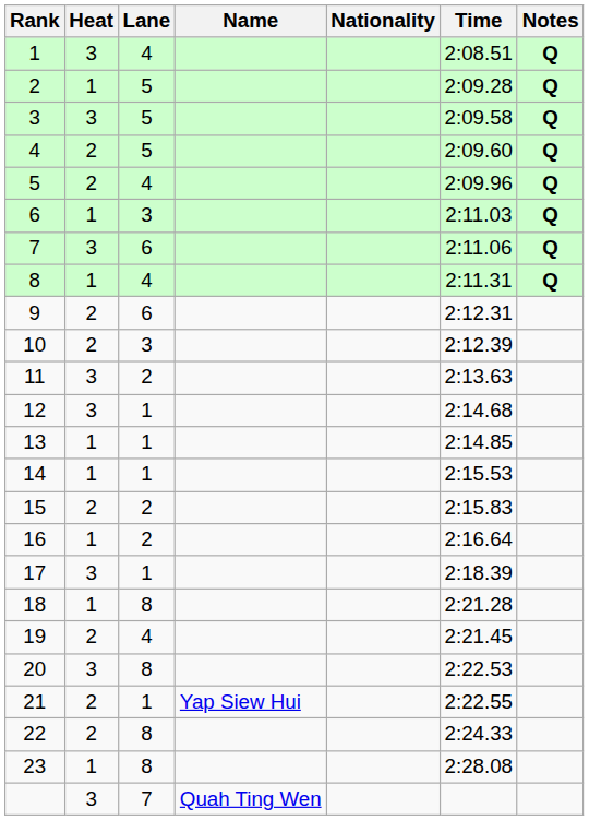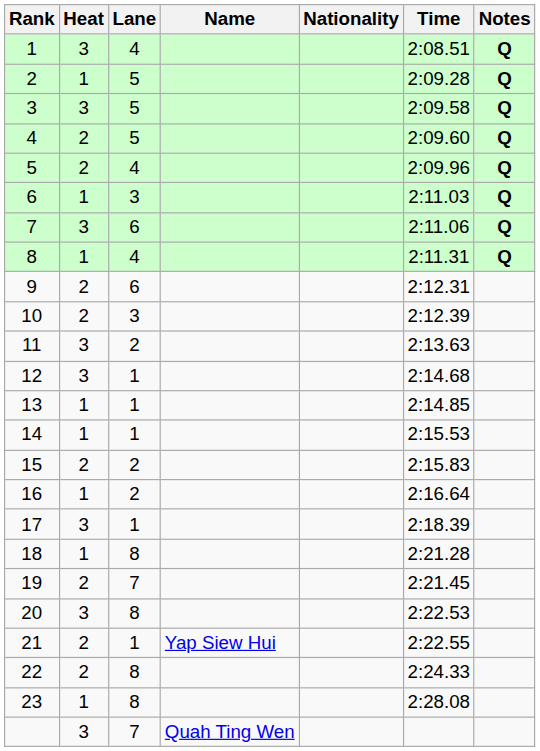19 | Lane: 4 -> 7
